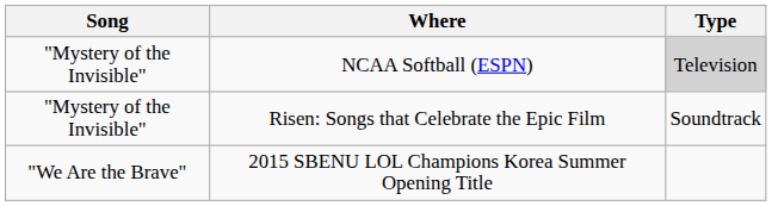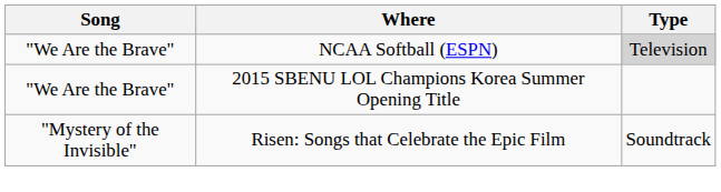NCAA Softball (ESPN) | Song: "Mystery of the Invisible" -> "We Are the Brave"
rows swapped: 2015 SBENU LOL Champions Korea Summer Opening Title <-> Risen: Songs that Celebrate the Epic Film
